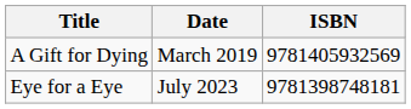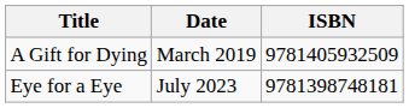A Gift for Dying | ISBN: 9781405932569 -> 9781405932509
